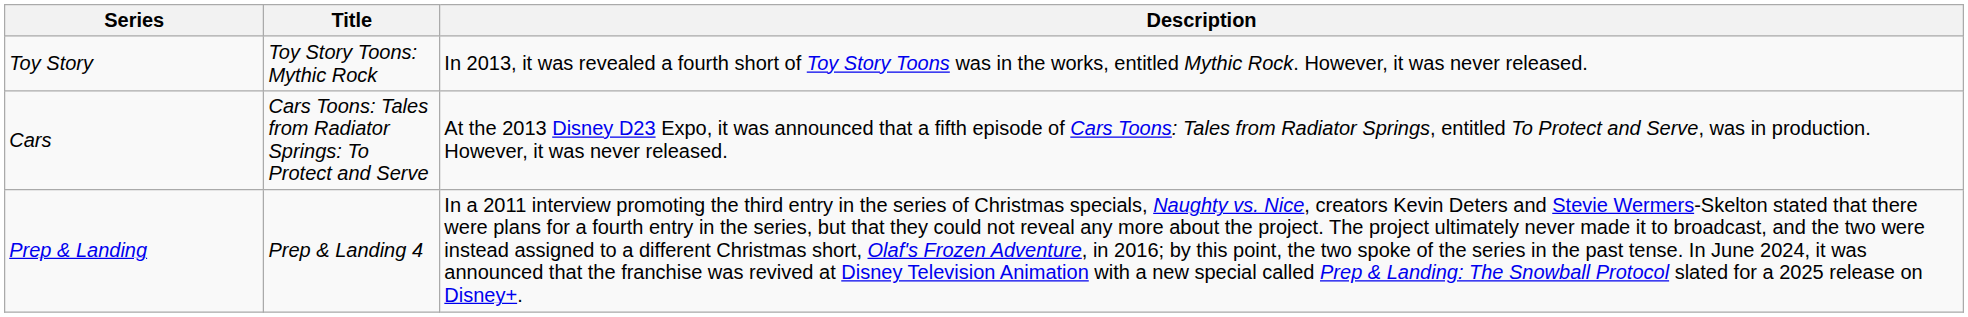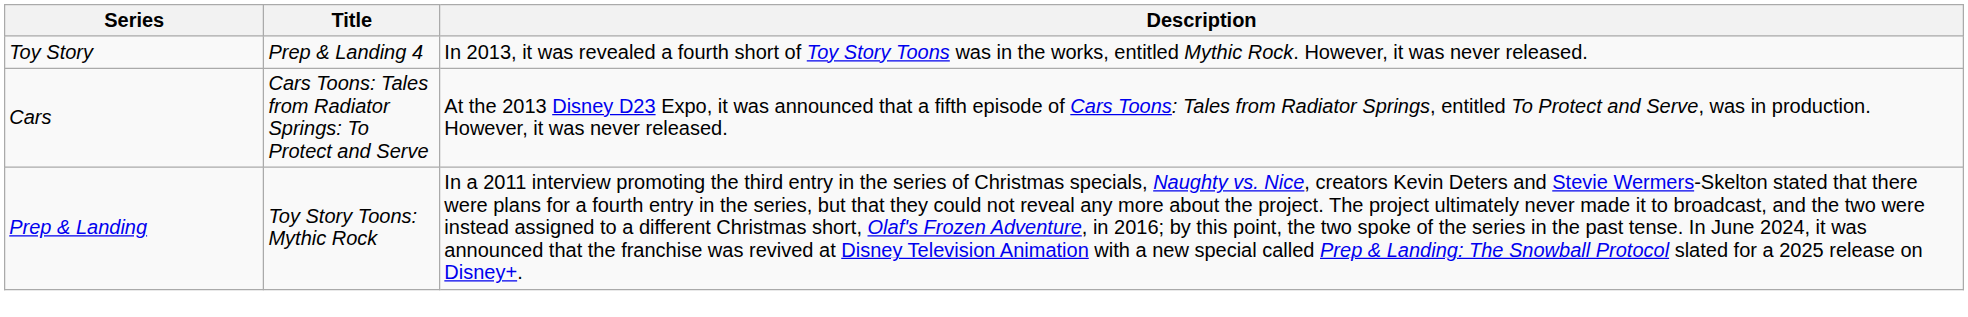Toy Story | Title: Toy Story Toons: Mythic Rock -> Prep & Landing 4
Prep & Landing | Title: Prep & Landing 4 -> Toy Story Toons: Mythic Rock
